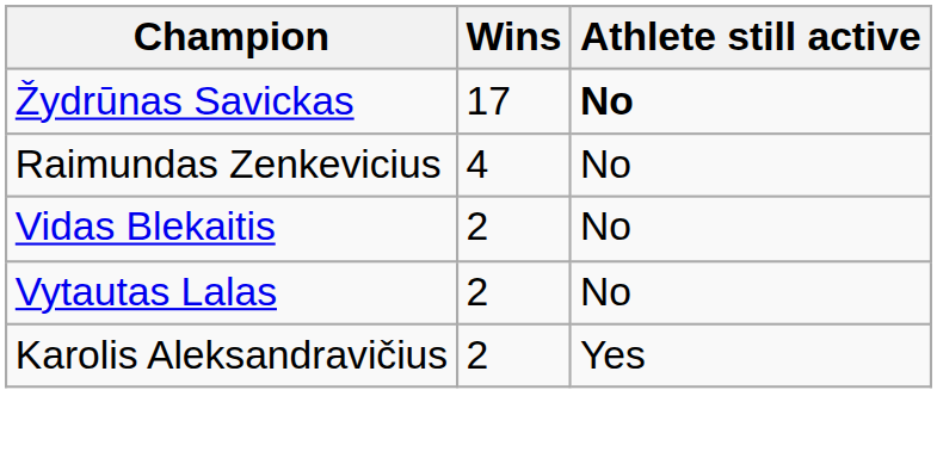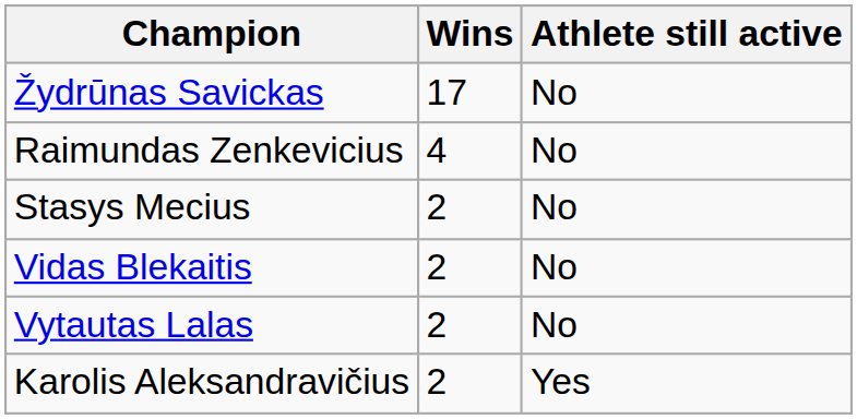Žydrūnas Savickas | Athlete still active: bold -> normal
+ row: Stasys Mecius | 2 | No
